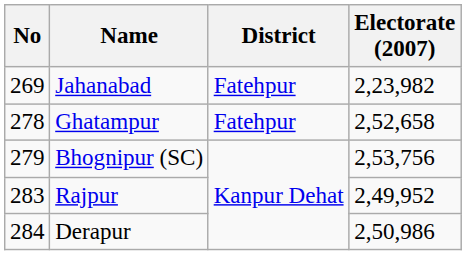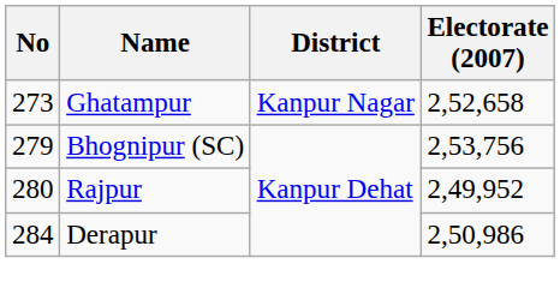- row: 269 | Jahanabad | Fatehpur | 2,23,982
Ghatampur | No: 278 -> 273
Ghatampur | District: Fatehpur -> Kanpur Nagar
Rajpur | No: 283 -> 280
